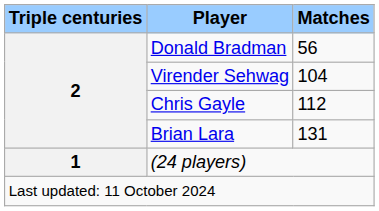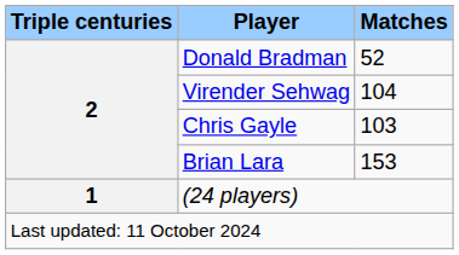Donald Bradman | Matches: 56 -> 52
Chris Gayle | Matches: 112 -> 103
Brian Lara | Matches: 131 -> 153
